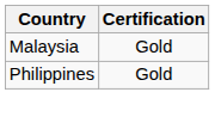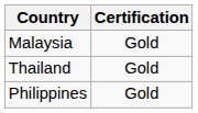+ row: Thailand | Gold
